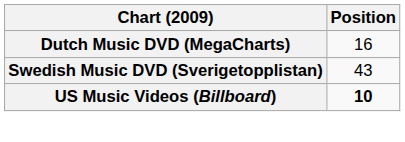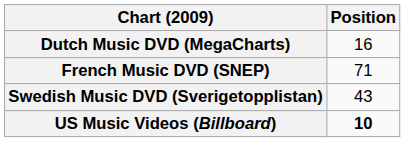+ row: French Music DVD (SNEP) | 71
